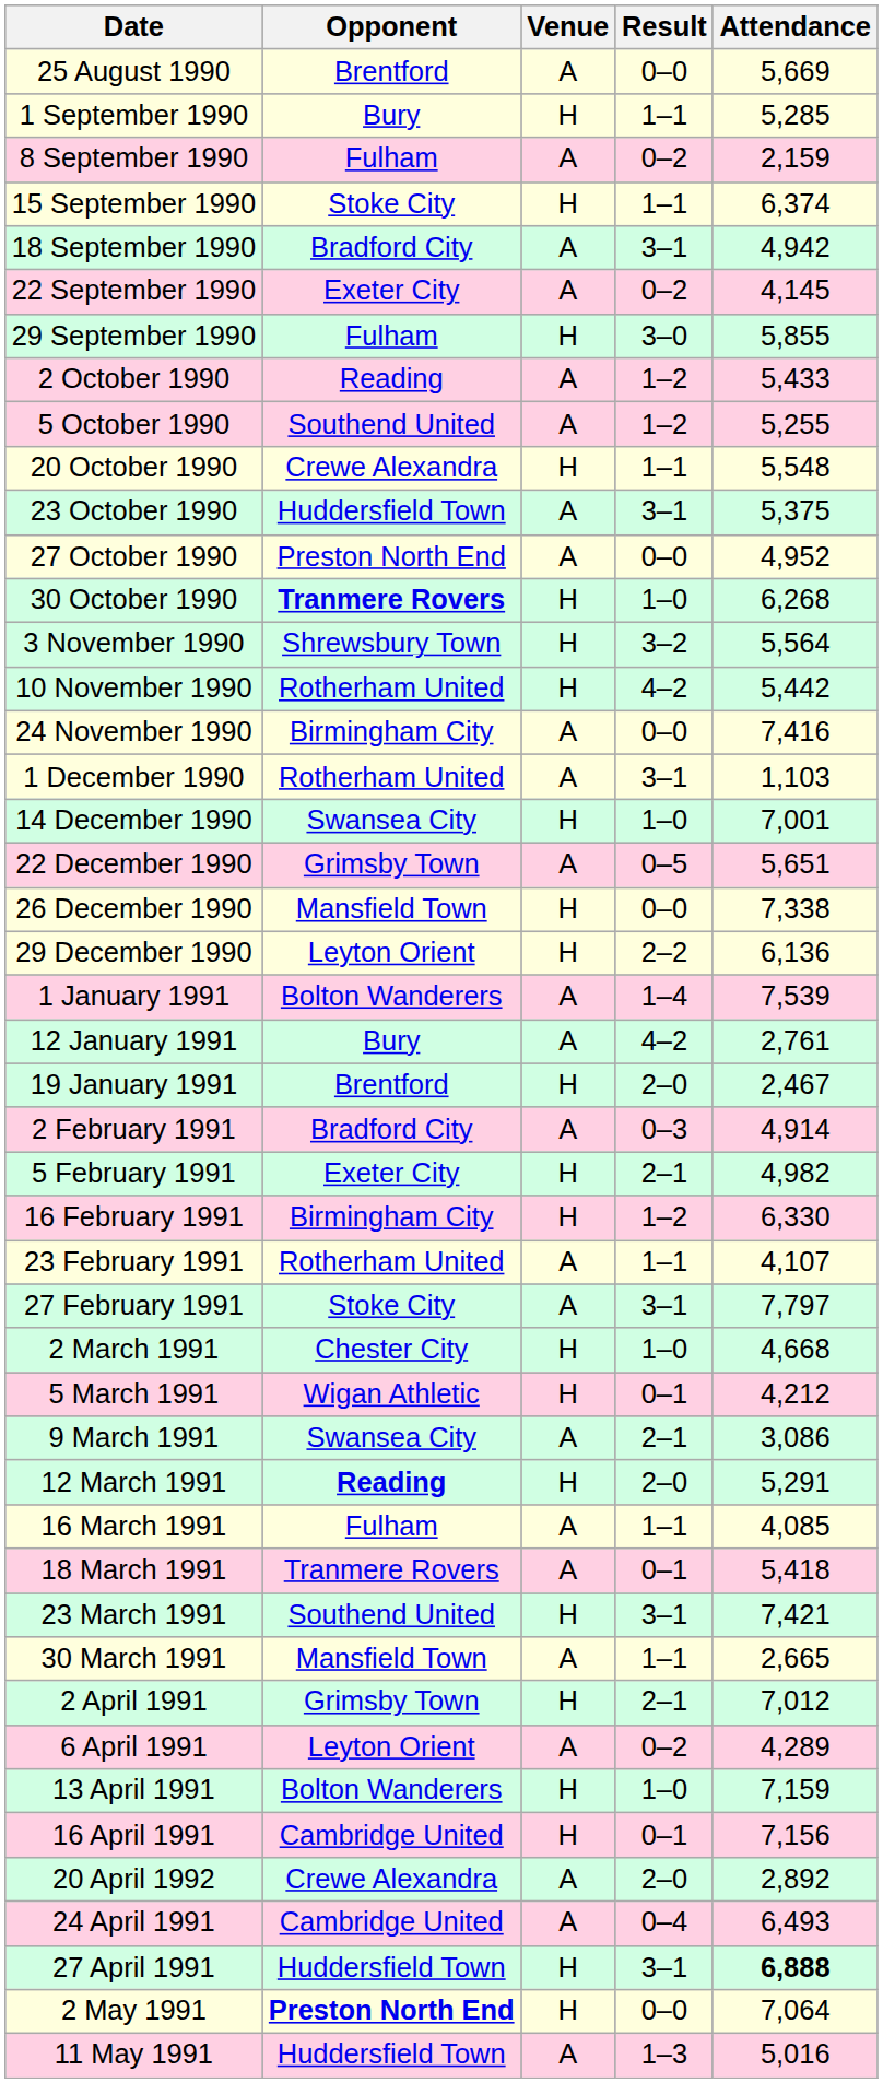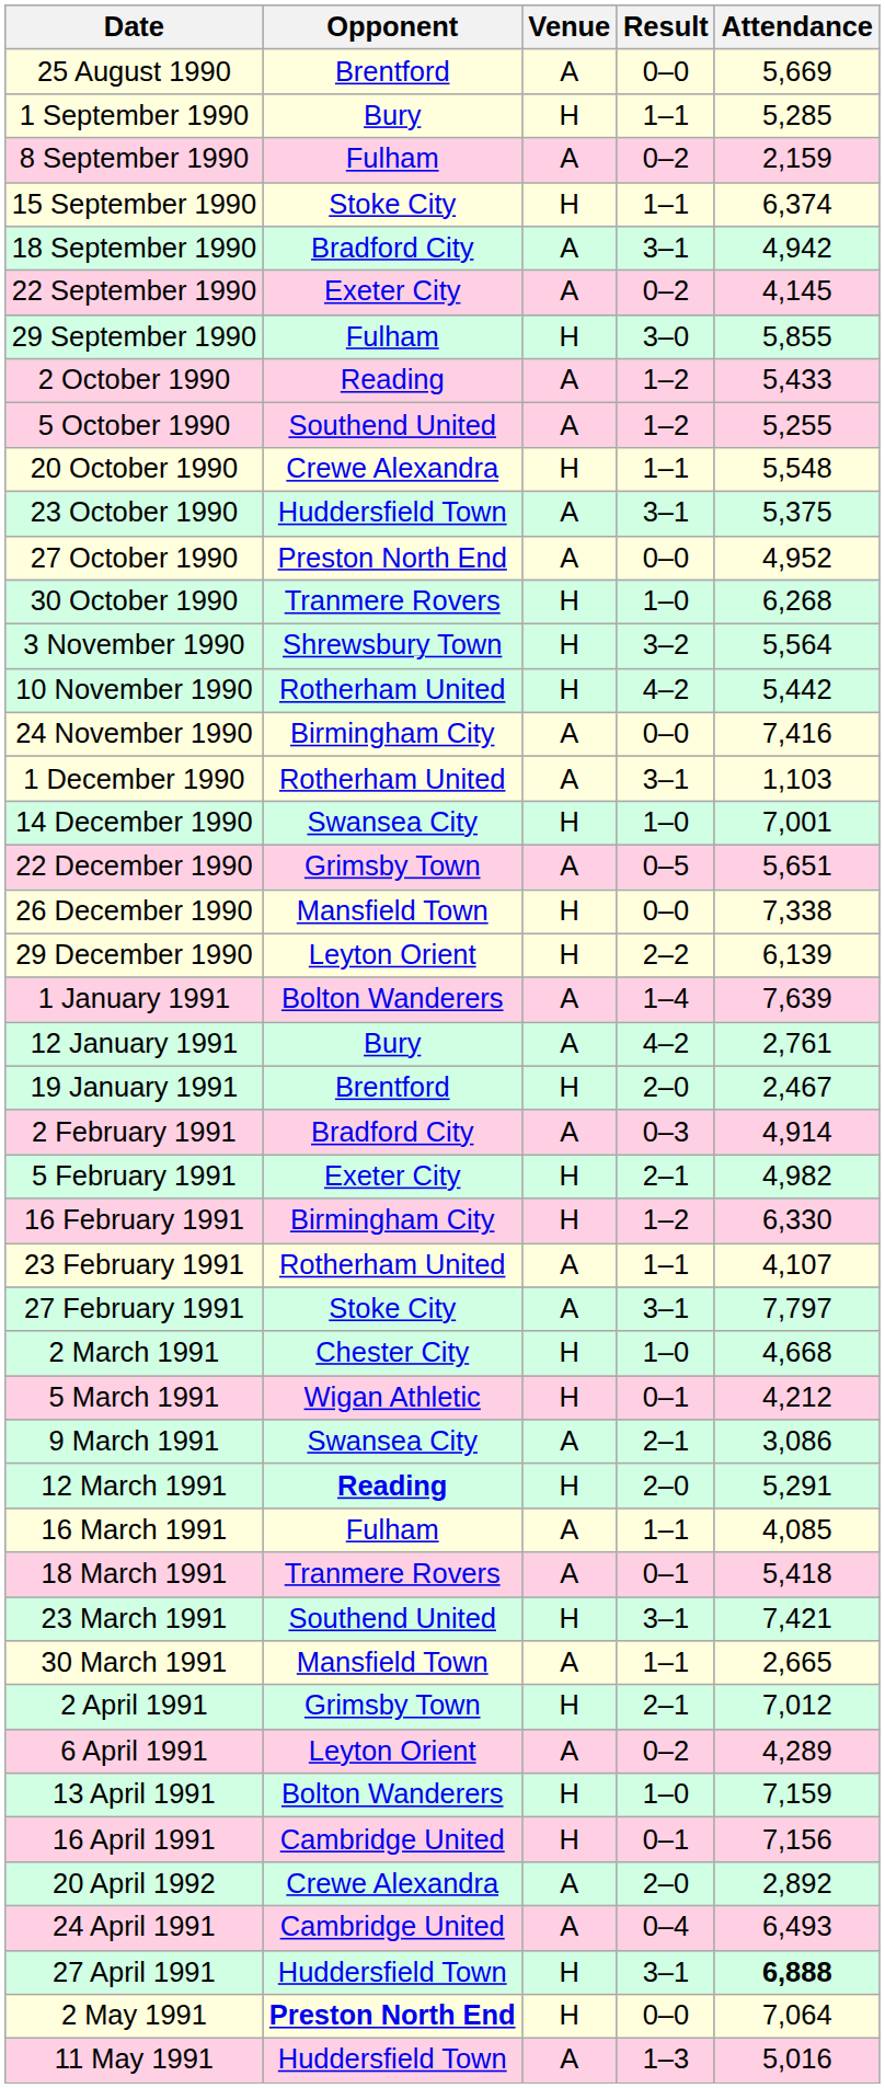30 October 1990 | Opponent: bold -> normal
29 December 1990 | Attendance: 6,136 -> 6,139
1 January 1991 | Attendance: 7,539 -> 7,639
